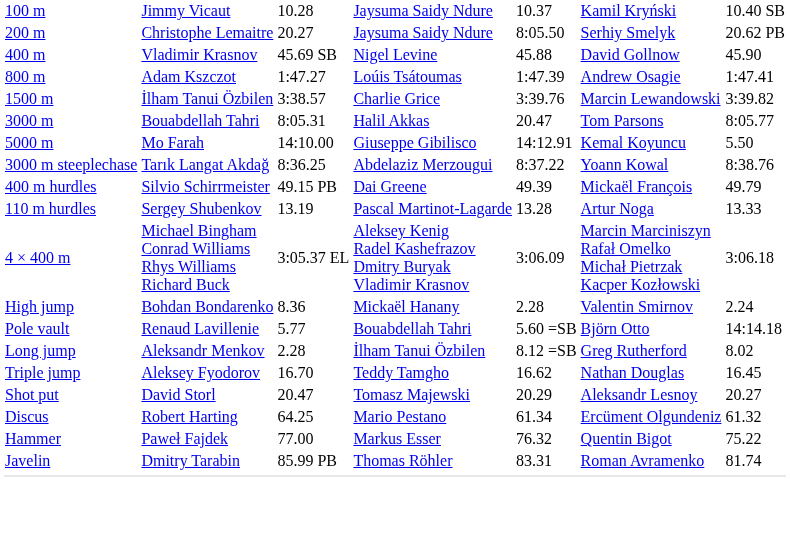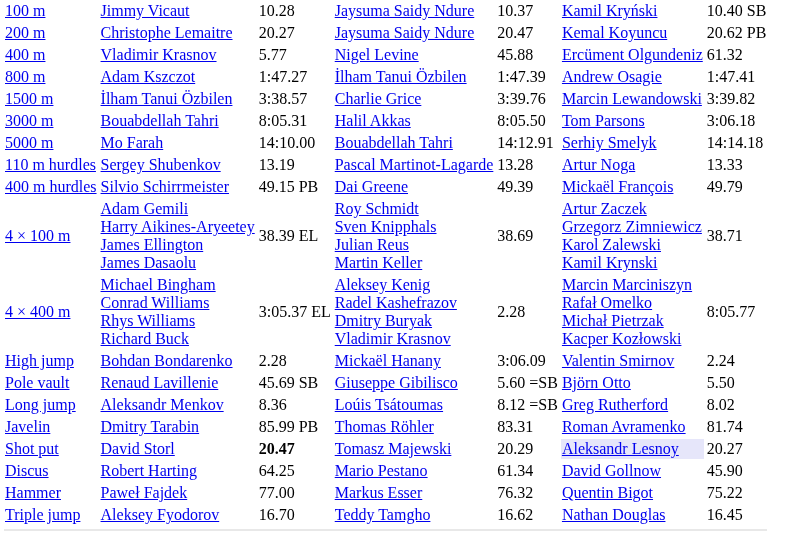200 m | column 5: 8:05.50 -> 20.47
200 m | column 6: Serhiy Smelyk -> Kemal Koyuncu
400 m | column 3: 45.69 SB -> 5.77
400 m | column 6: David Gollnow -> Ercüment Olgundeniz
400 m | column 7: 45.90 -> 61.32
800 m | column 4: Loúis Tsátoumas -> İlham Tanui Özbilen
3000 m | column 5: 20.47 -> 8:05.50
3000 m | column 7: 8:05.77 -> 3:06.18
5000 m | column 4: Giuseppe Gibilisco -> Bouabdellah Tahri
5000 m | column 6: Kemal Koyuncu -> Serhiy Smelyk
5000 m | column 7: 5.50 -> 14:14.18
- row: 3000 m steeplechase | Tarık Langat Akdağ | 8:36.25 | Abdelaziz Merzougui | 8:37.22 | Yoann Kowal | 8:38.76
rows swapped: 110 m hurdles <-> 400 m hurdles
+ row: 4 × 100 m | Adam Gemili Harry Aikines-Aryeetey James Ellington James Dasaolu | 38.39 EL | Roy Schmidt Sven Knipphals Julian Reus Martin Keller | 38.69 | Artur Zaczek Grzegorz Zimniewicz Karol Zalewski Kamil Krynski | 38.71
4 × 400 m | column 5: 3:06.09 -> 2.28
4 × 400 m | column 7: 3:06.18 -> 8:05.77
High jump | column 3: 8.36 -> 2.28
High jump | column 5: 2.28 -> 3:06.09
Pole vault | column 3: 5.77 -> 45.69 SB
Pole vault | column 4: Bouabdellah Tahri -> Giuseppe Gibilisco
Pole vault | column 7: 14:14.18 -> 5.50
Long jump | column 3: 2.28 -> 8.36
Long jump | column 4: İlham Tanui Özbilen -> Loúis Tsátoumas
rows swapped: Triple jump <-> Javelin
Shot put | column 3: normal -> bold
Shot put | column 6: no background -> lavender background
Discus | column 6: Ercüment Olgundeniz -> David Gollnow
Discus | column 7: 61.32 -> 45.90
